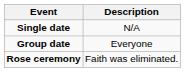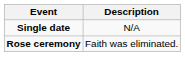- row: Group date | Everyone
